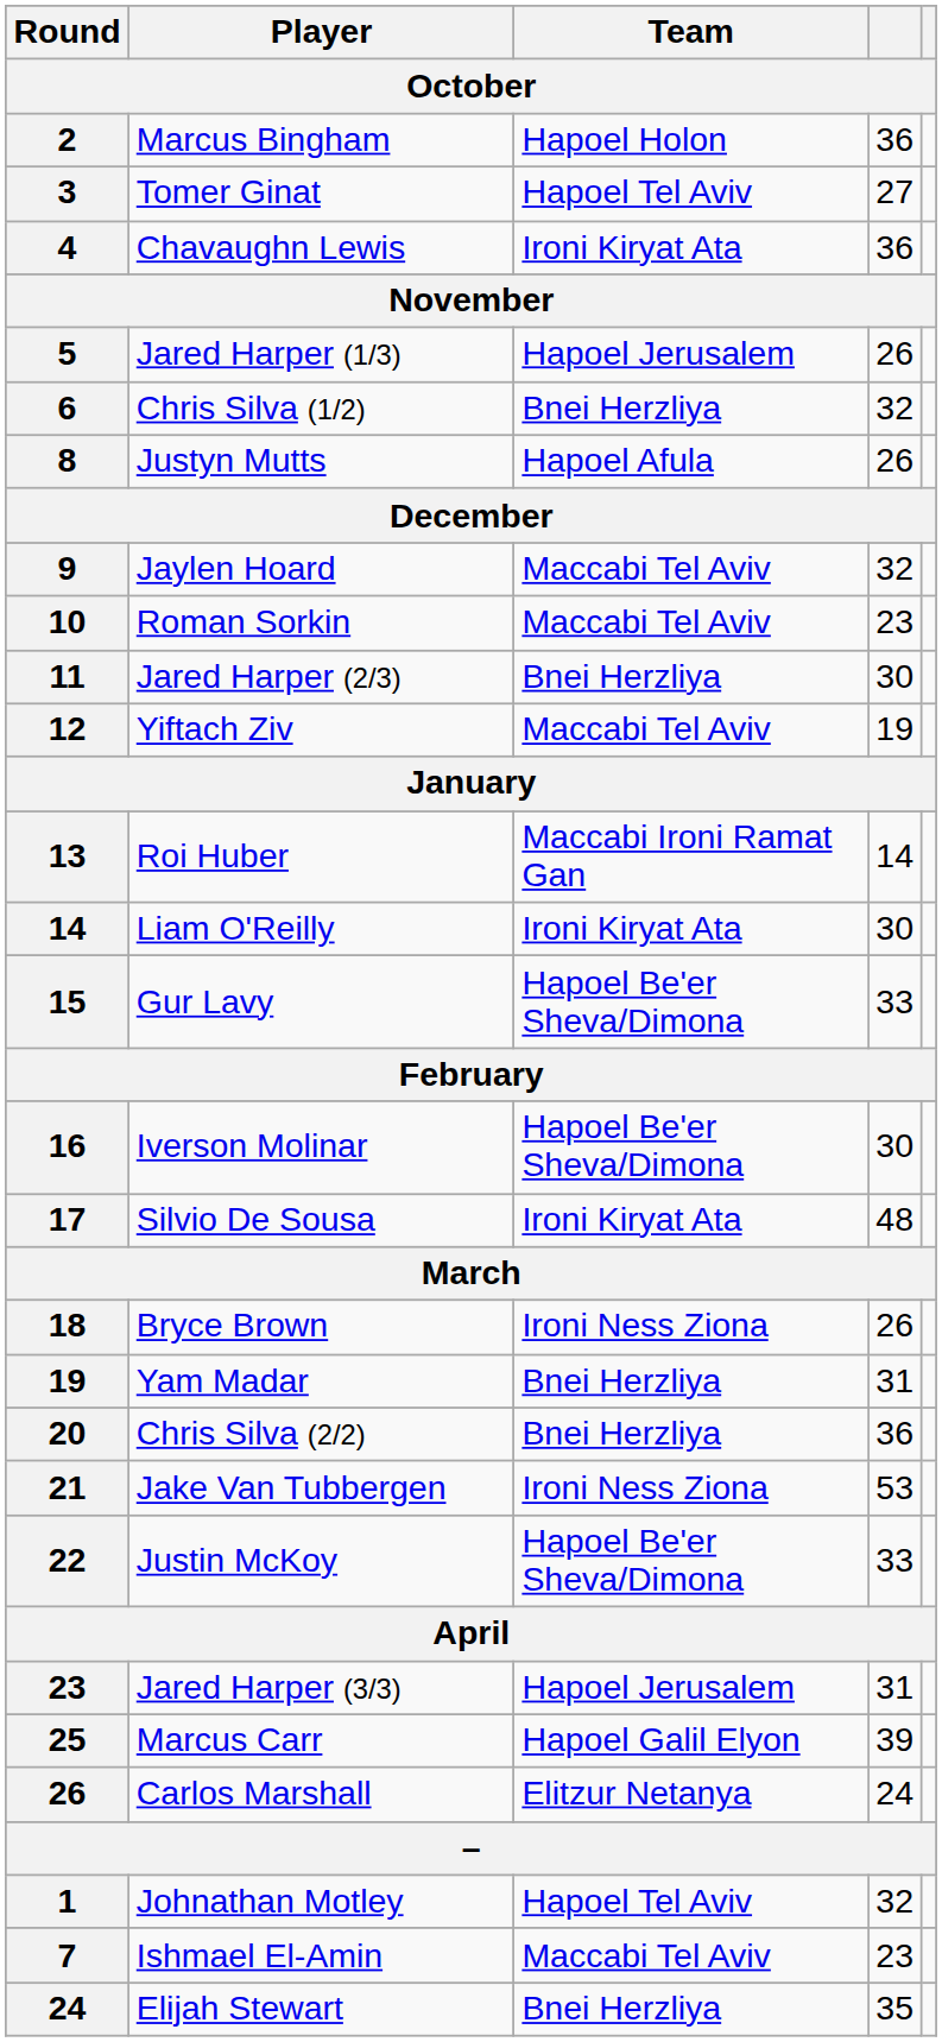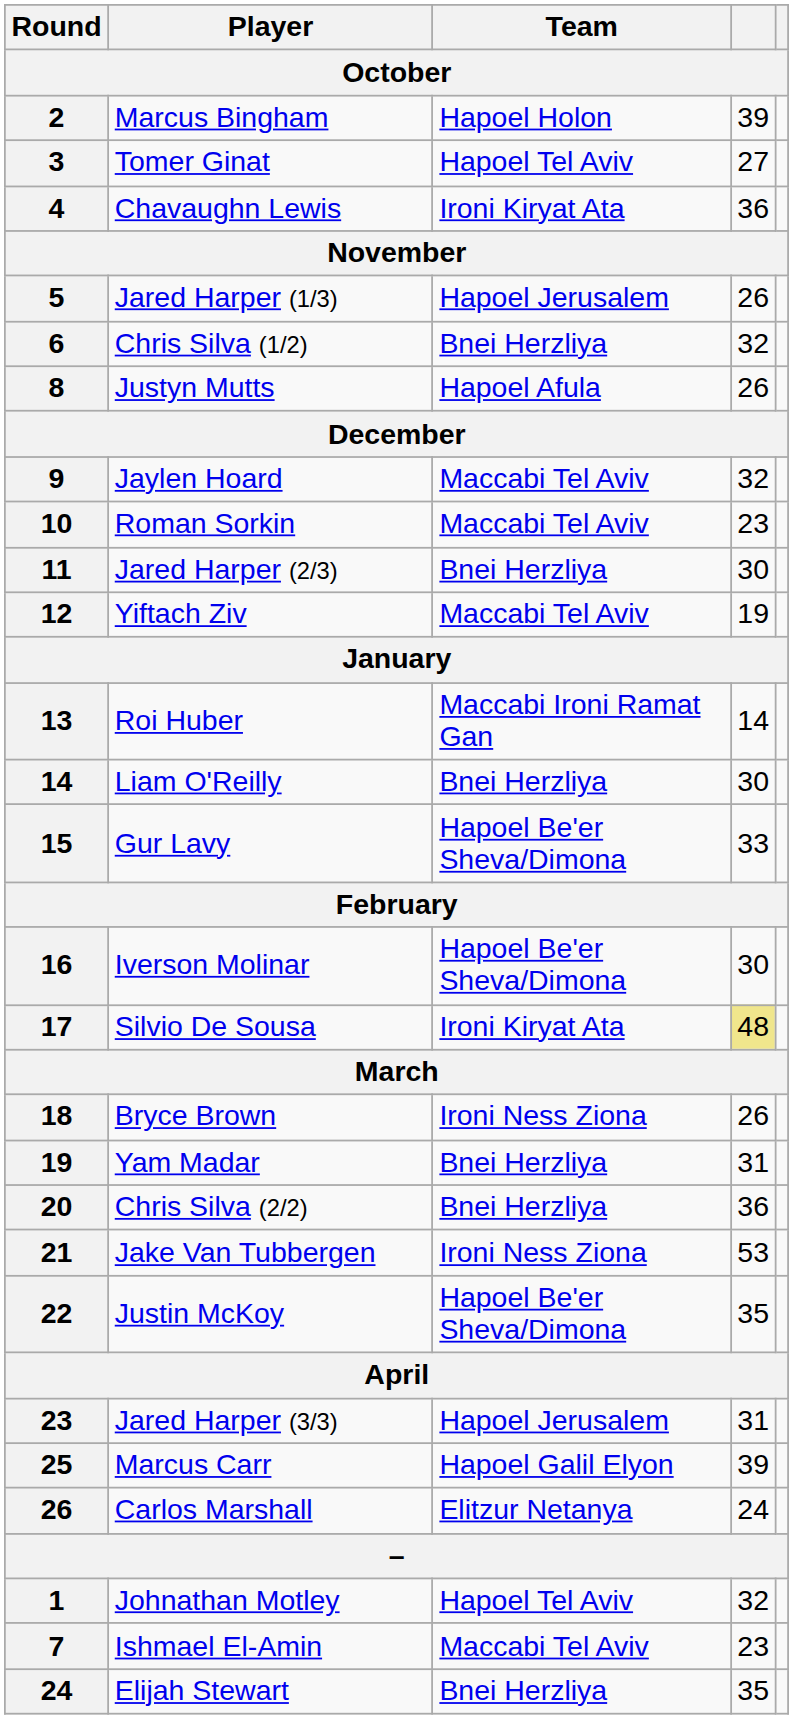Marcus Bingham | column 4: 36 -> 39
Liam O'Reilly | Team: Ironi Kiryat Ata -> Bnei Herzliya
Silvio De Sousa | column 4: no background -> khaki background
Justin McKoy | column 4: 33 -> 35
